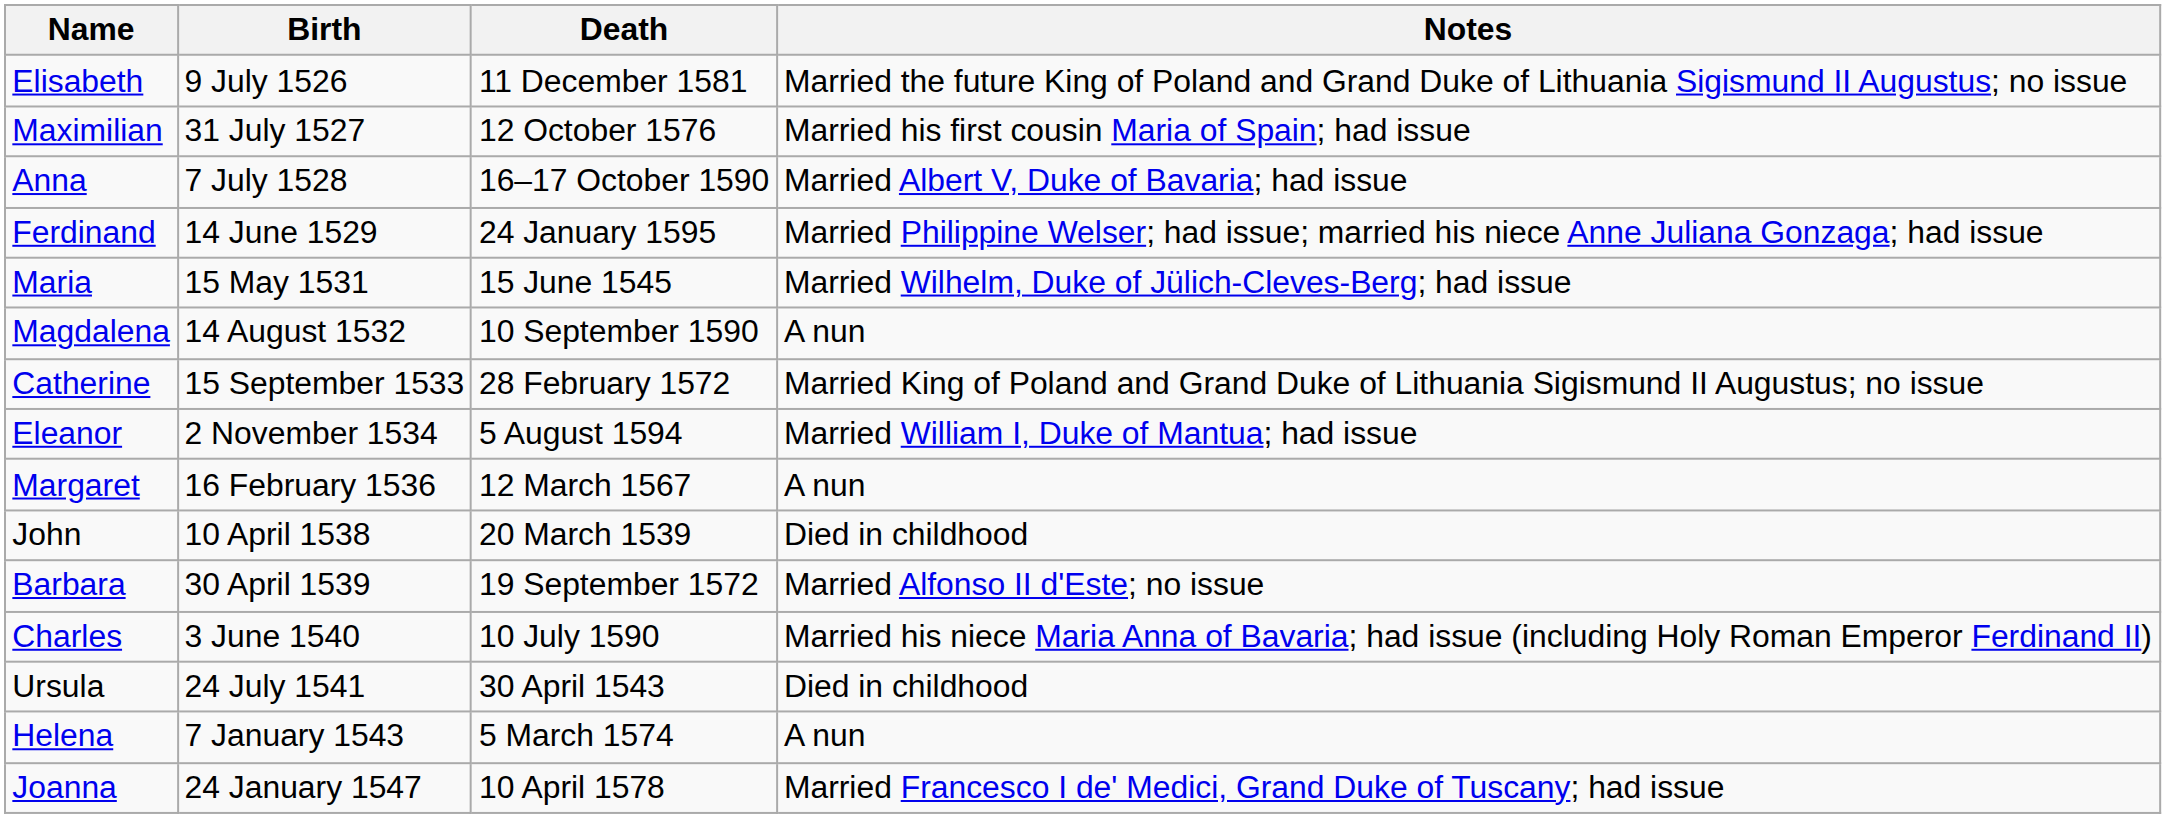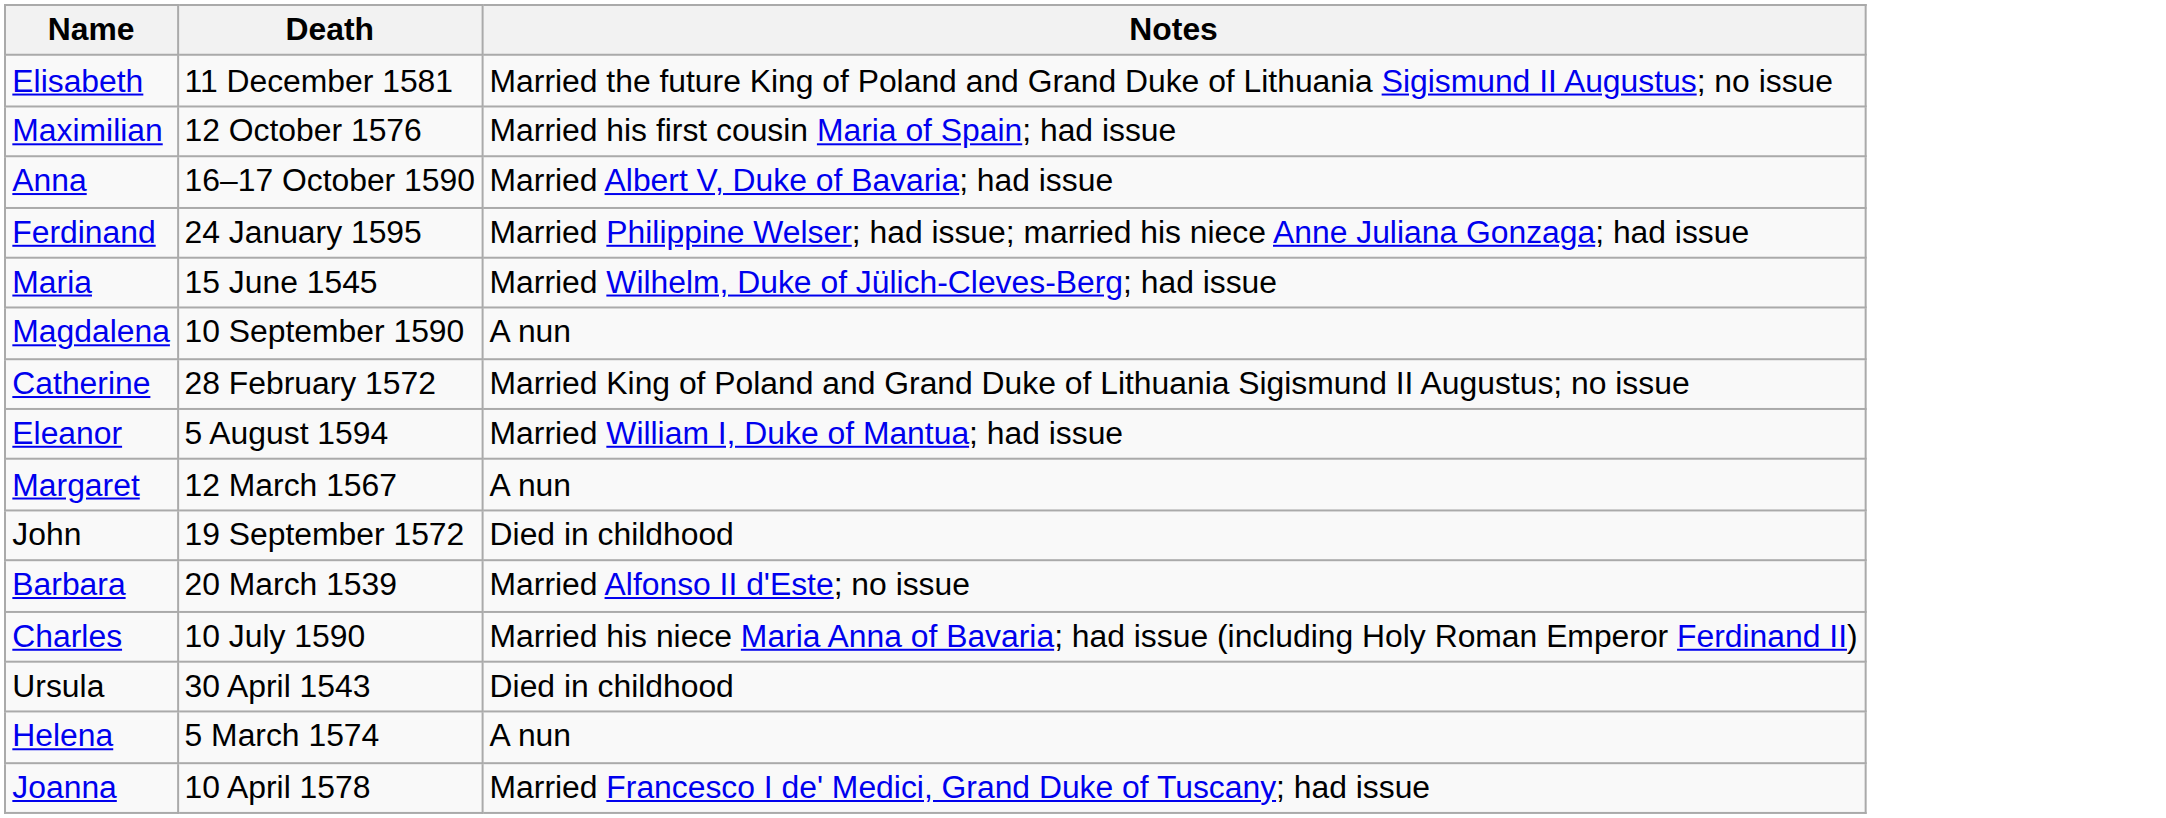- column: Birth | 9 July 1526 | 31 July 1527 | 7 July 1528 | 14 June 1529 | 15 May 1531 | 14 August 1532 | 15 September 1533 | 2 November 1534 | 16 February 1536 | 10 April 1538 | 30 April 1539 | 3 June 1540 | 24 July 1541 | 7 January 1543 | 24 January 1547
John | Death: 20 March 1539 -> 19 September 1572
Barbara | Death: 19 September 1572 -> 20 March 1539
